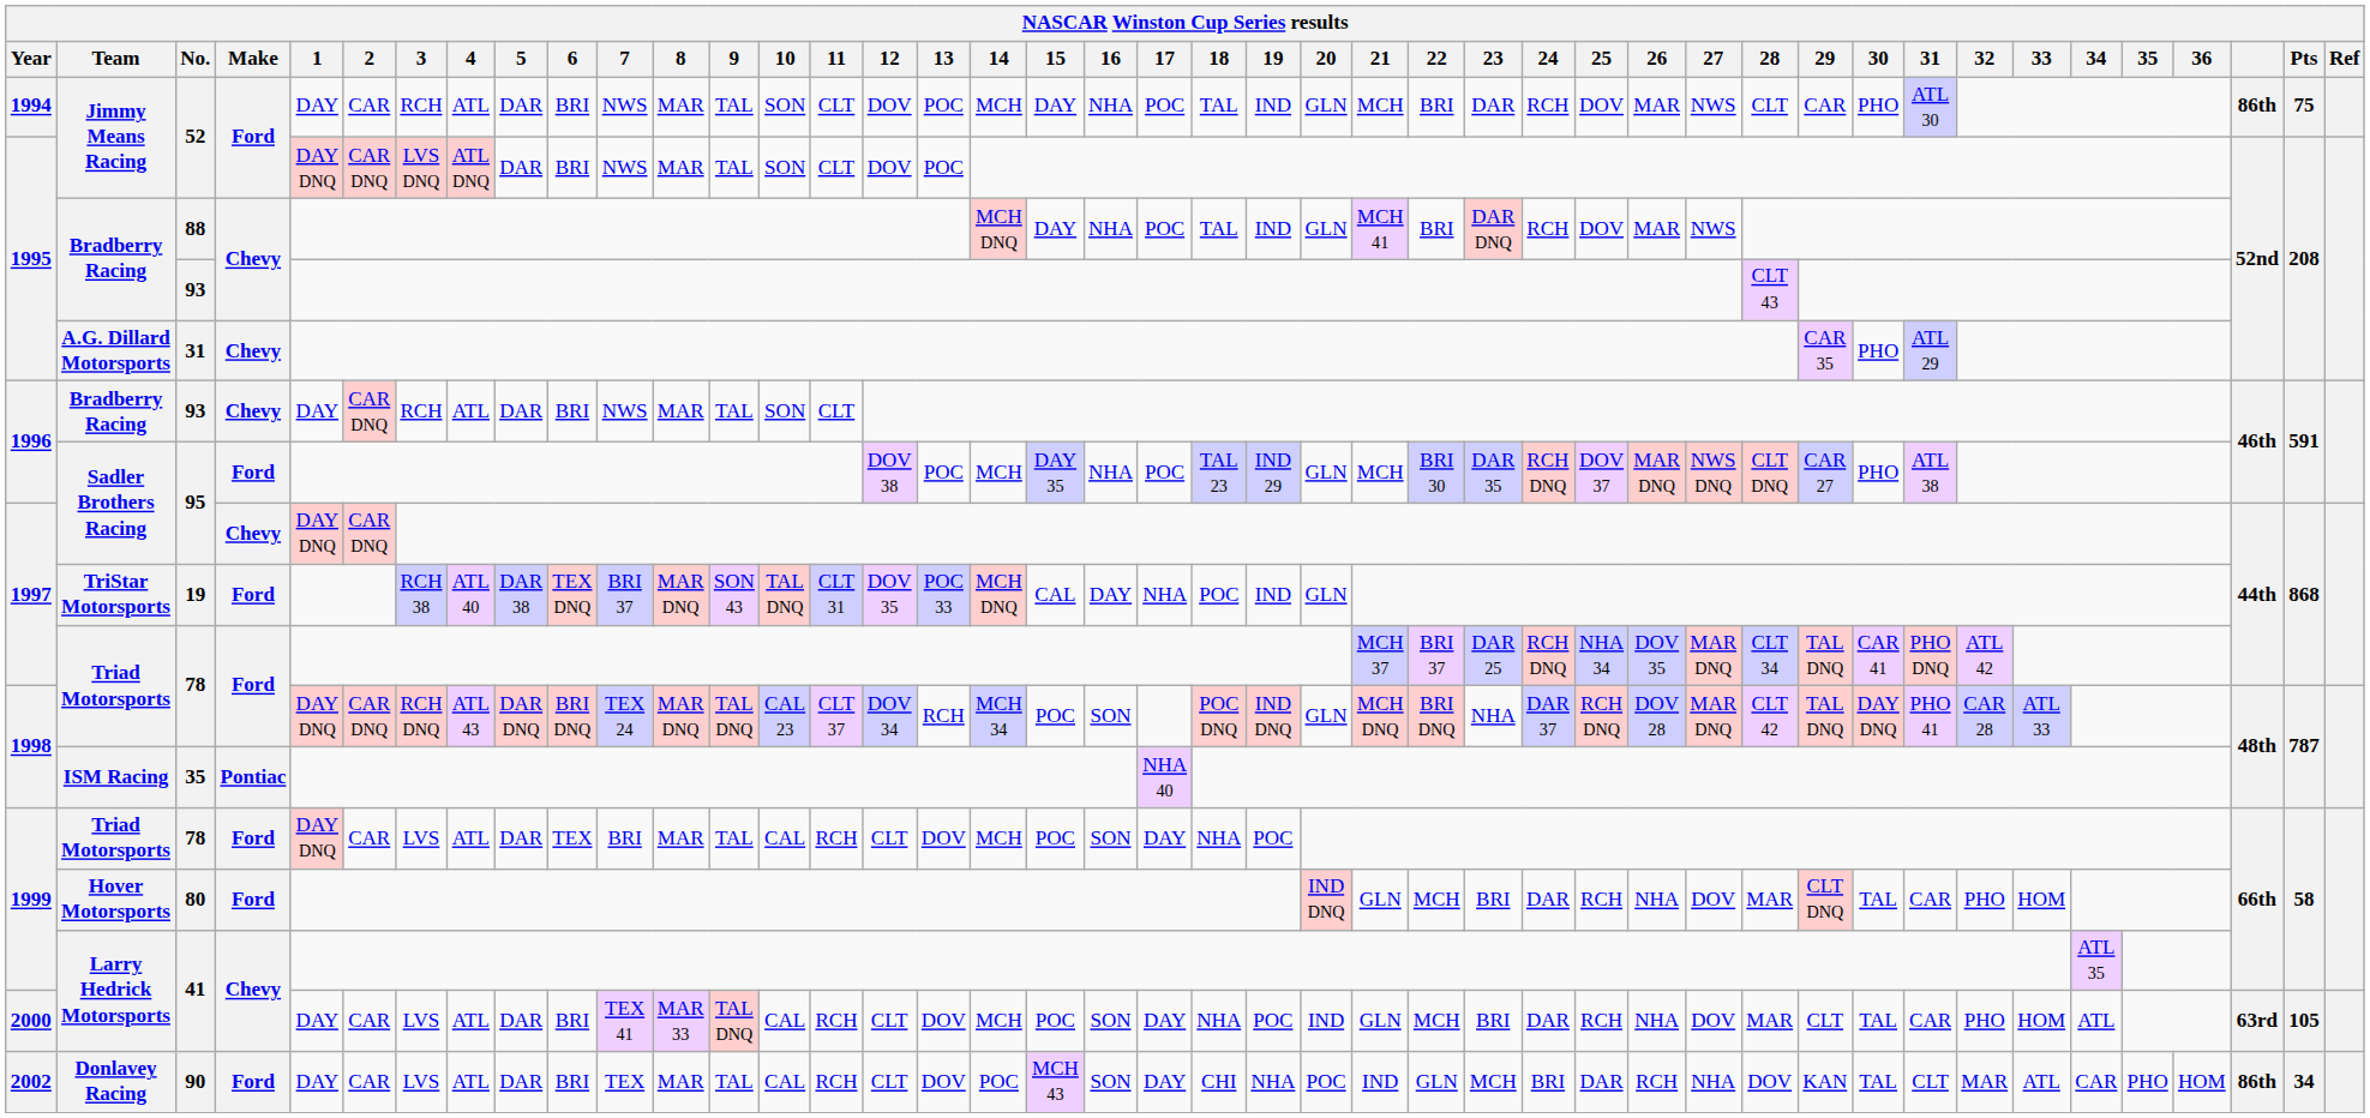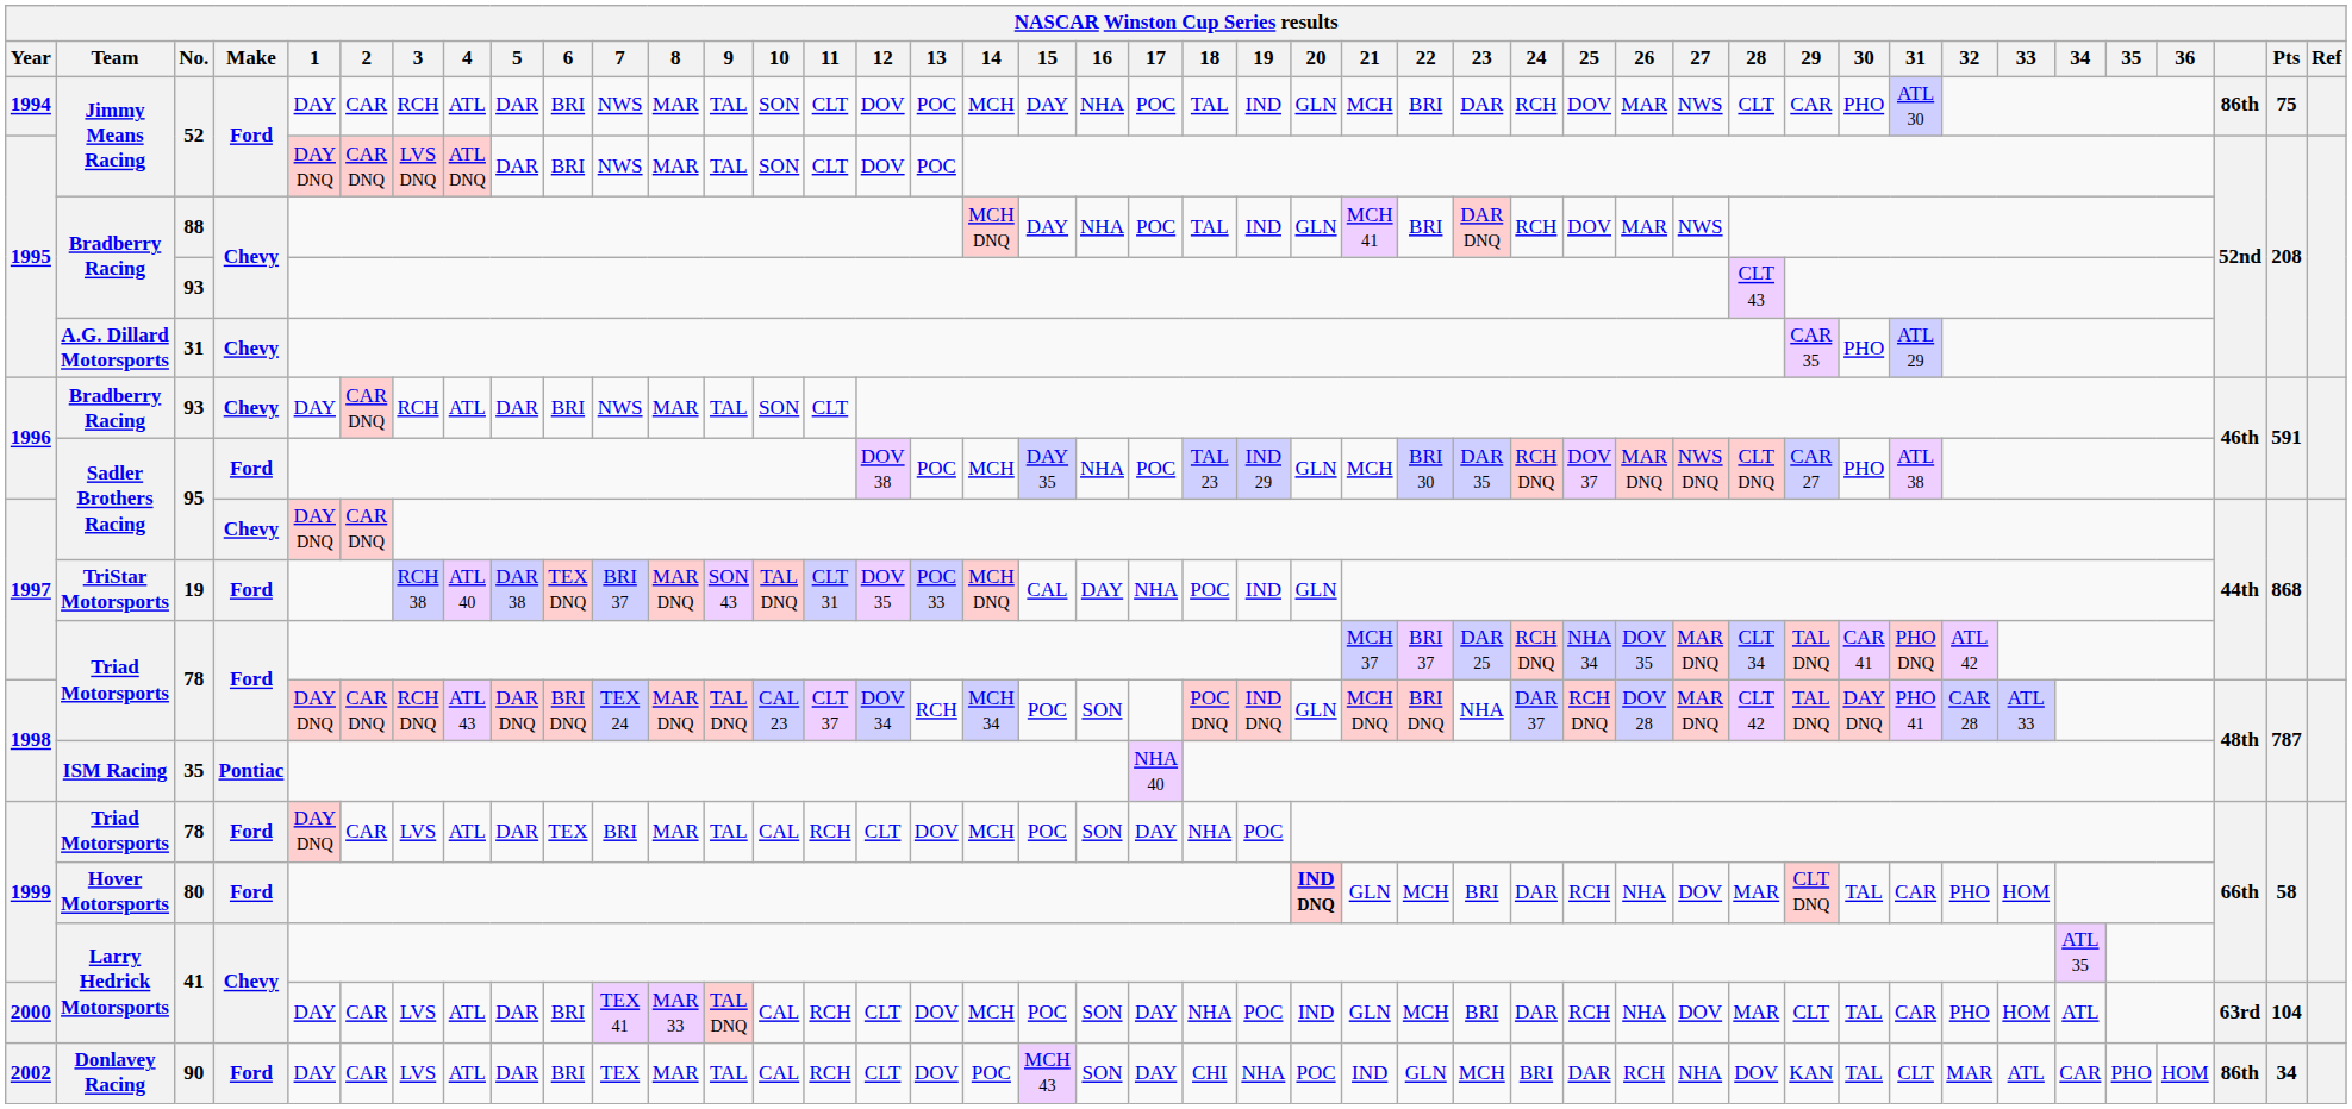80 | 20: normal -> bold
2000 / 41 | Pts: 105 -> 104
